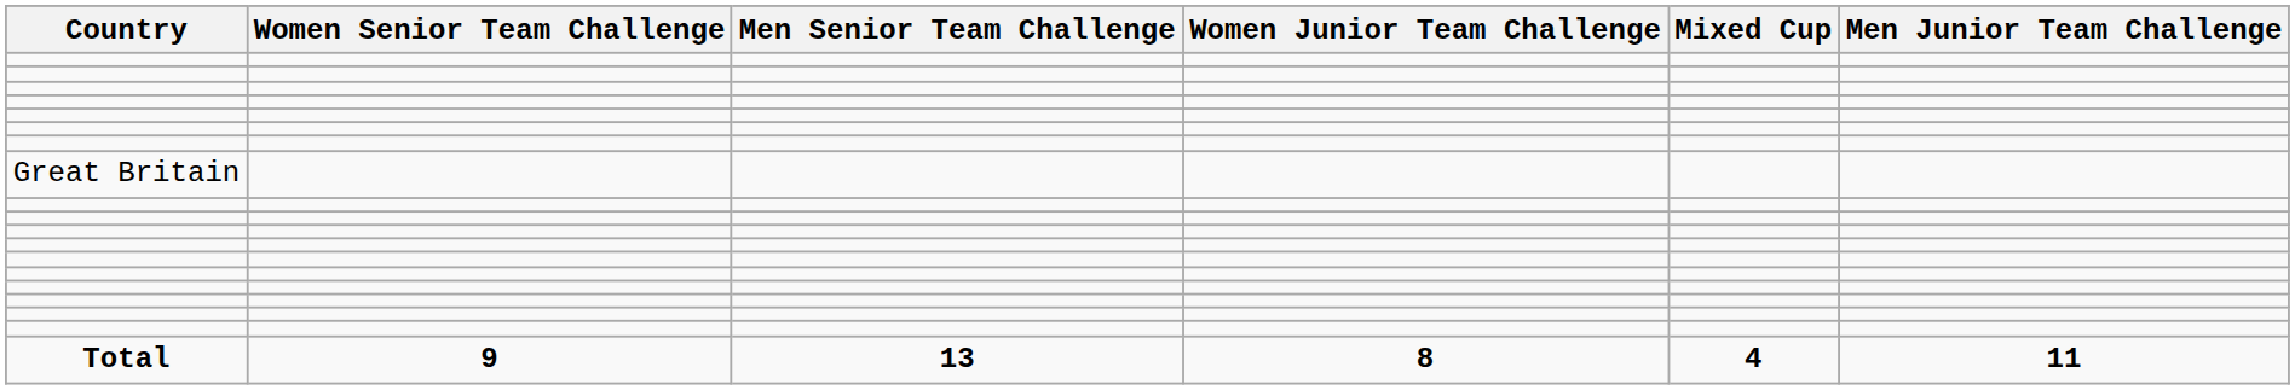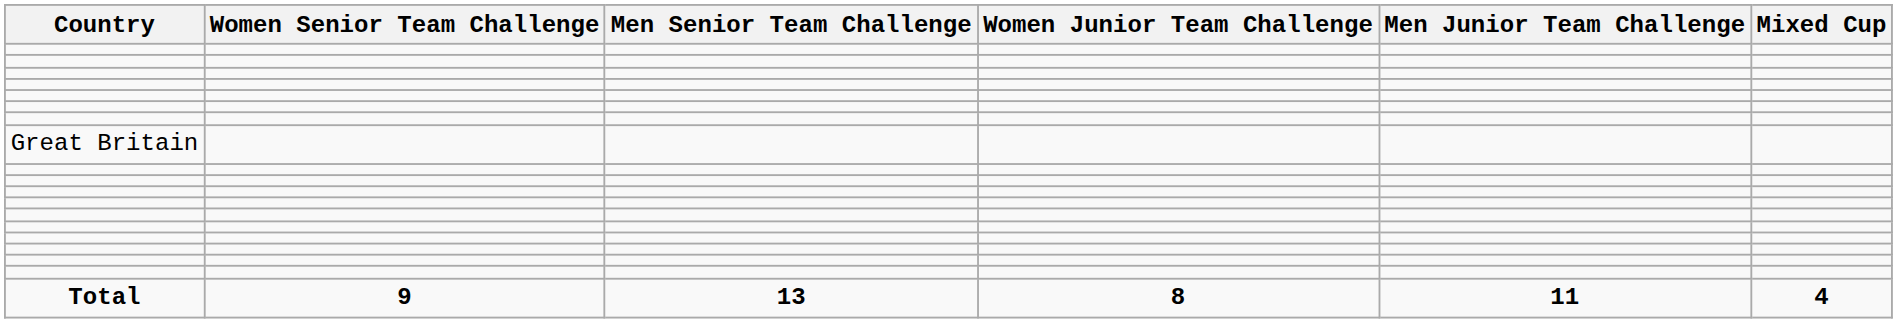columns swapped: Men Junior Team Challenge <-> Mixed Cup
